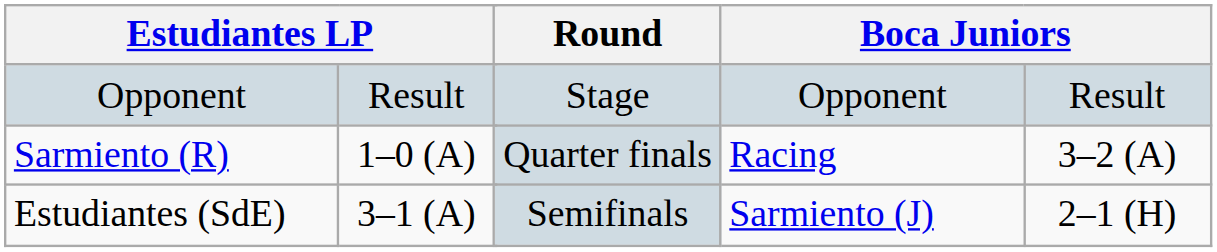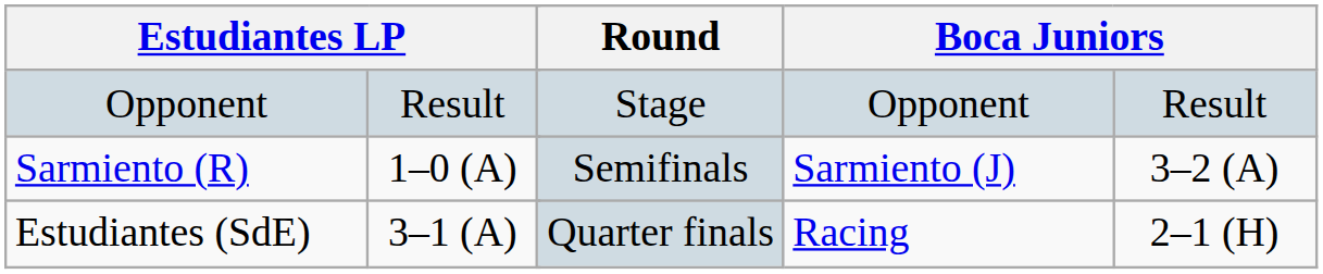Sarmiento (R) | Round: Quarter finals -> Semifinals
Sarmiento (R) | column 5: Racing -> Sarmiento (J)
Estudiantes (SdE) | Round: Semifinals -> Quarter finals
Estudiantes (SdE) | column 5: Sarmiento (J) -> Racing
